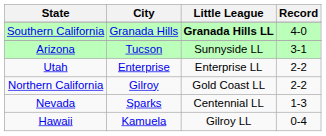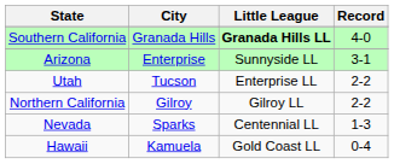Arizona | City: Tucson -> Enterprise
Utah | City: Enterprise -> Tucson
Northern California | Little League: Gold Coast LL -> Gilroy LL
Hawaii | Little League: Gilroy LL -> Gold Coast LL
